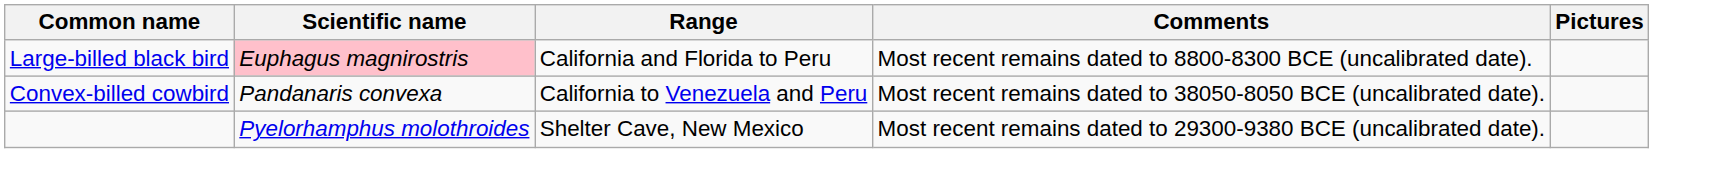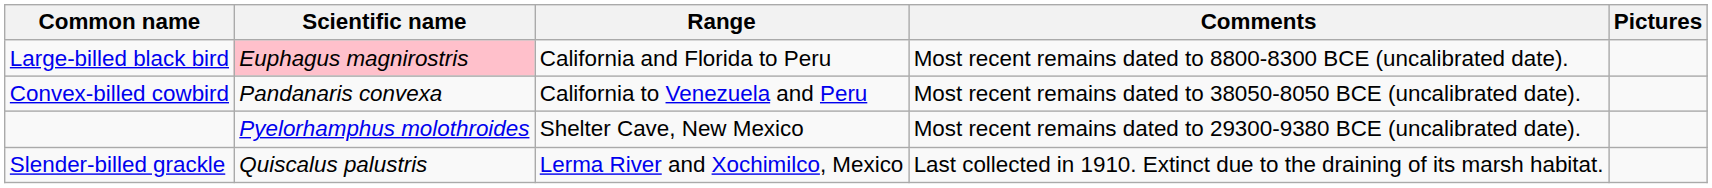+ row: Slender-billed grackle | Quiscalus palustris | Lerma River and Xochimilco, Mexico | Last collected in 1910. Extinct due to the draining of its marsh habitat.
